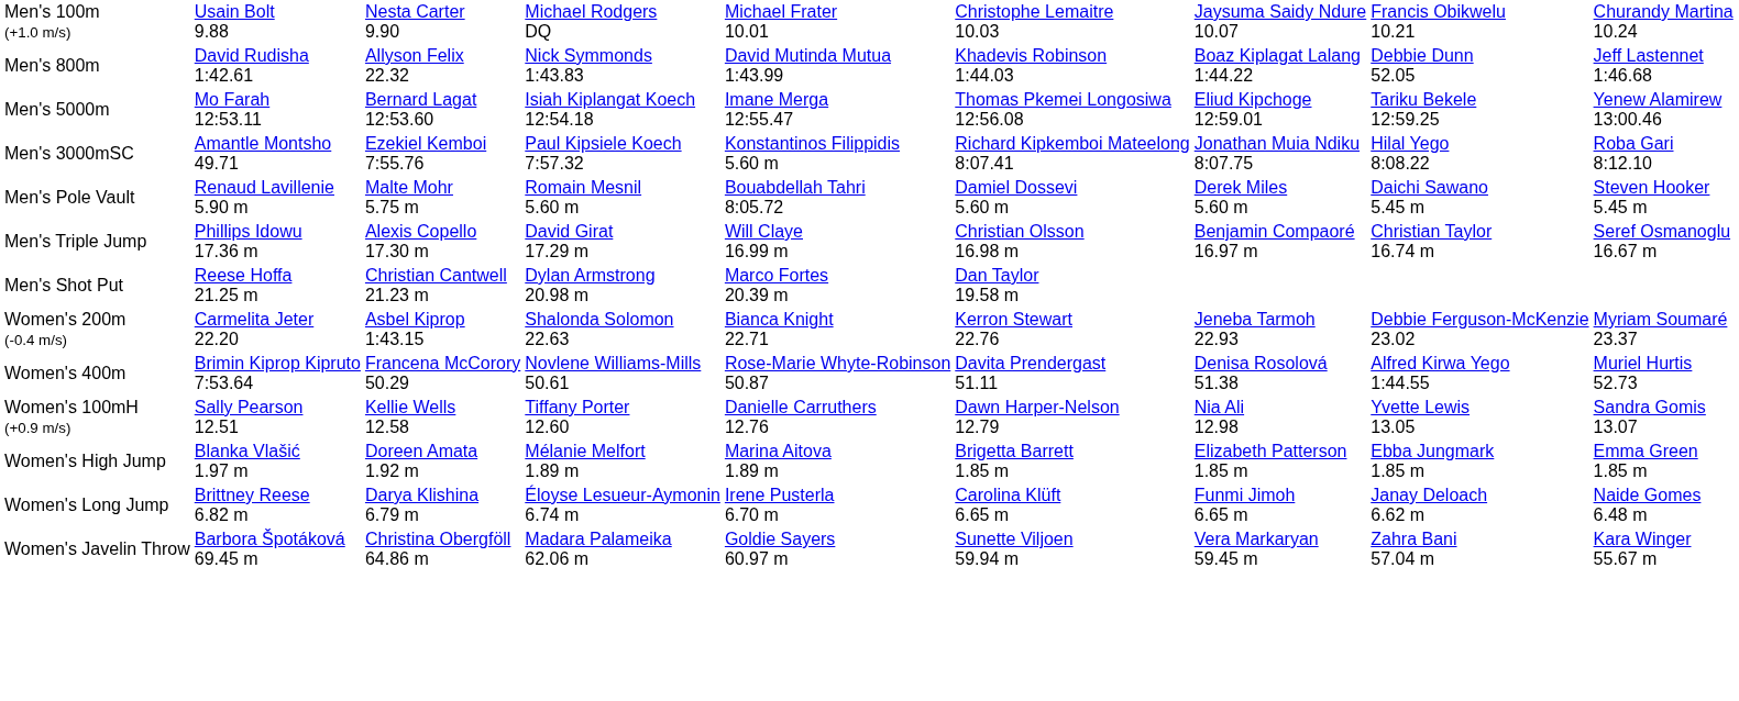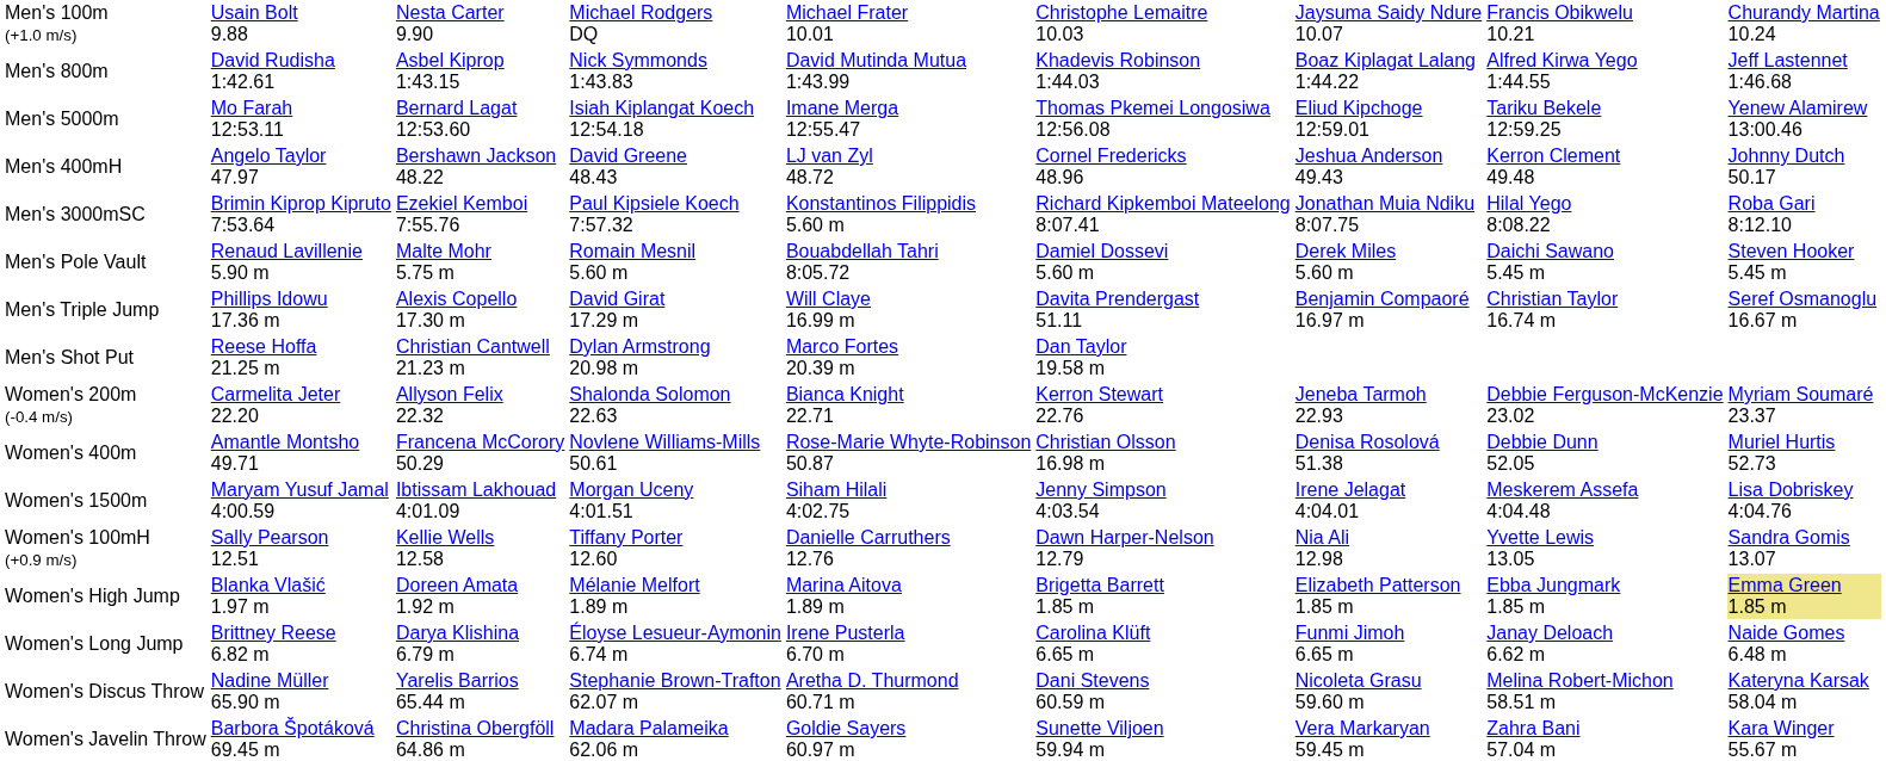Men's 800m | column 3: Allyson Felix 22.32 -> Asbel Kiprop 1:43.15
Men's 800m | column 8: Debbie Dunn 52.05 -> Alfred Kirwa Yego 1:44.55
+ row: Men's 400mH | Angelo Taylor 47.97 | Bershawn Jackson 48.22 | David Greene 48.43 | LJ van Zyl 48.72 | Cornel Fredericks 48.96 | Jeshua Anderson 49.43 | Kerron Clement 49.48 | Johnny Dutch 50.17
Men's 3000mSC | column 2: Amantle Montsho 49.71 -> Brimin Kiprop Kipruto 7:53.64
Men's Triple Jump | column 6: Christian Olsson 16.98 m -> Davita Prendergast 51.11
Women's 200m (-0.4 m/s) | column 3: Asbel Kiprop 1:43.15 -> Allyson Felix 22.32
Women's 400m | column 2: Brimin Kiprop Kipruto 7:53.64 -> Amantle Montsho 49.71
Women's 400m | column 6: Davita Prendergast 51.11 -> Christian Olsson 16.98 m
Women's 400m | column 8: Alfred Kirwa Yego 1:44.55 -> Debbie Dunn 52.05
+ row: Women's 1500m | Maryam Yusuf Jamal 4:00.59 | Ibtissam Lakhouad 4:01.09 | Morgan Uceny 4:01.51 | Siham Hilali 4:02.75 | Jenny Simpson 4:03.54 | Irene Jelagat 4:04.01 | Meskerem Assefa 4:04.48 | Lisa Dobriskey 4:04.76
Women's High Jump | column 9: no background -> khaki background
+ row: Women's Discus Throw | Nadine Müller 65.90 m | Yarelis Barrios 65.44 m | Stephanie Brown-Trafton 62.07 m | Aretha D. Thurmond 60.71 m | Dani Stevens 60.59 m | Nicoleta Grasu 59.60 m | Melina Robert-Michon 58.51 m | Kateryna Karsak 58.04 m
